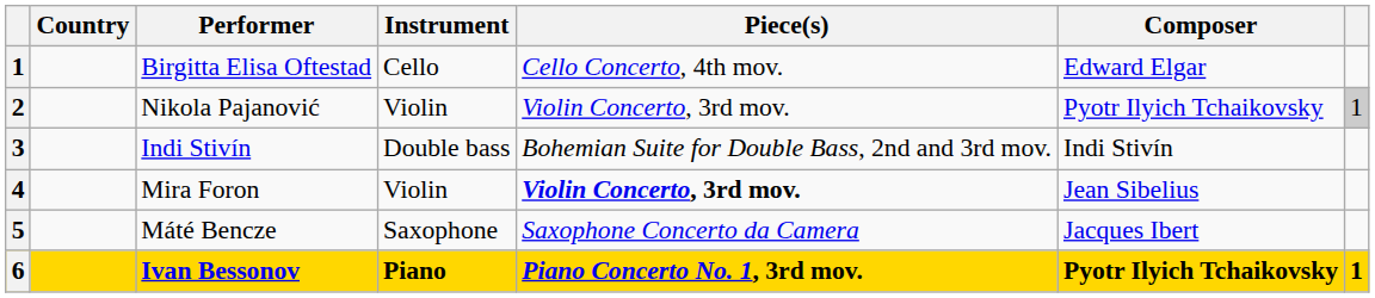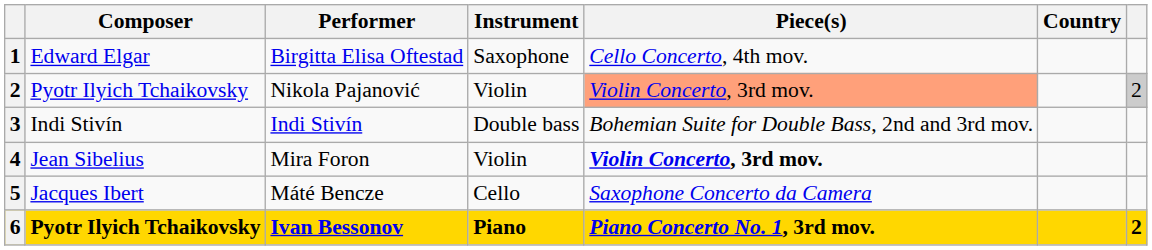columns swapped: Country <-> Composer
Birgitta Elisa Oftestad | Instrument: Cello -> Saxophone
Nikola Pajanović | Piece(s): no background -> lightsalmon background
Nikola Pajanović | column 7: 1 -> 2
Máté Bencze | Instrument: Saxophone -> Cello
Ivan Bessonov | column 7: 1 -> 2
